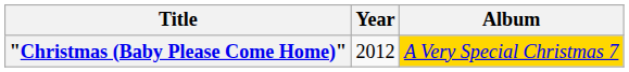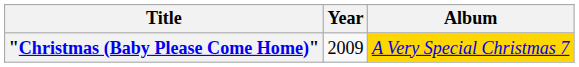"Christmas (Baby Please Come Home)" | Year: 2012 -> 2009
